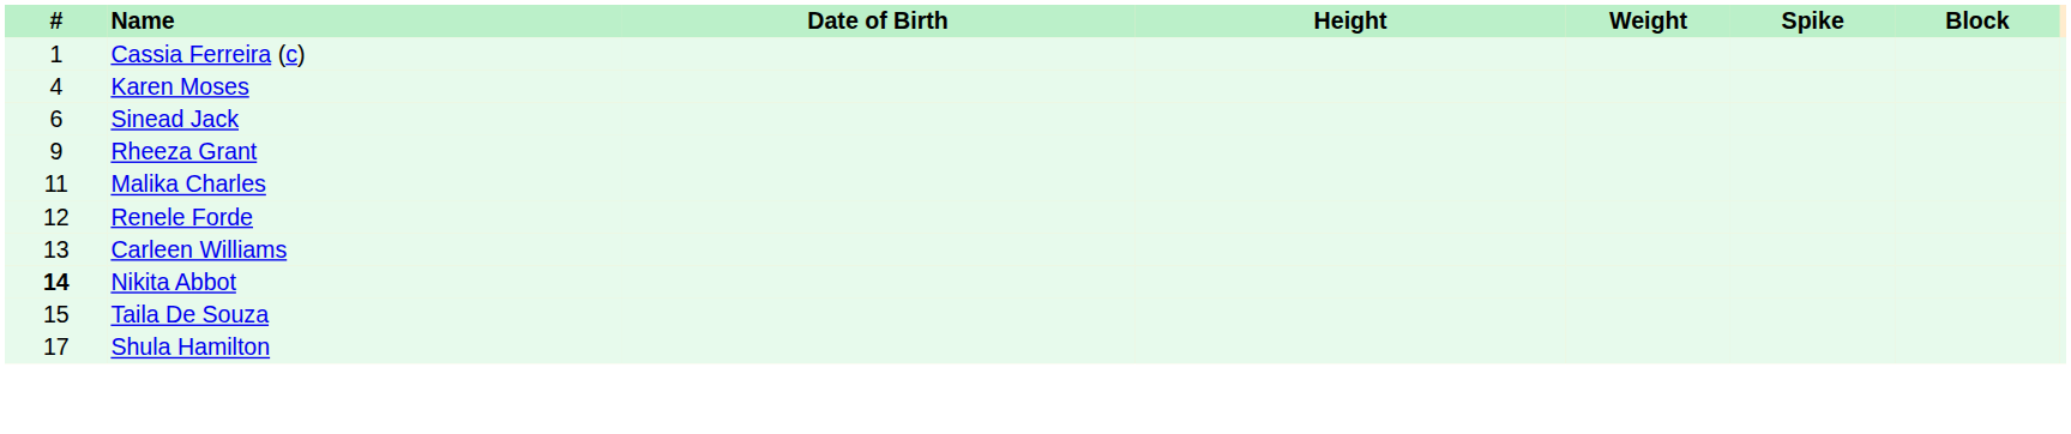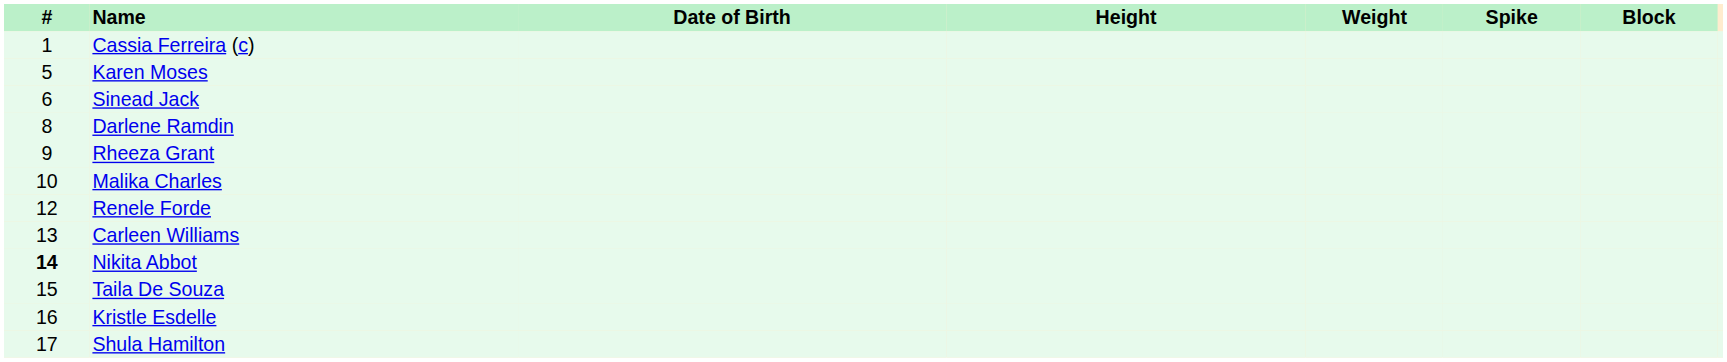Karen Moses | #: 4 -> 5
+ row: 8 | Darlene Ramdin
Malika Charles | #: 11 -> 10
+ row: 16 | Kristle Esdelle
